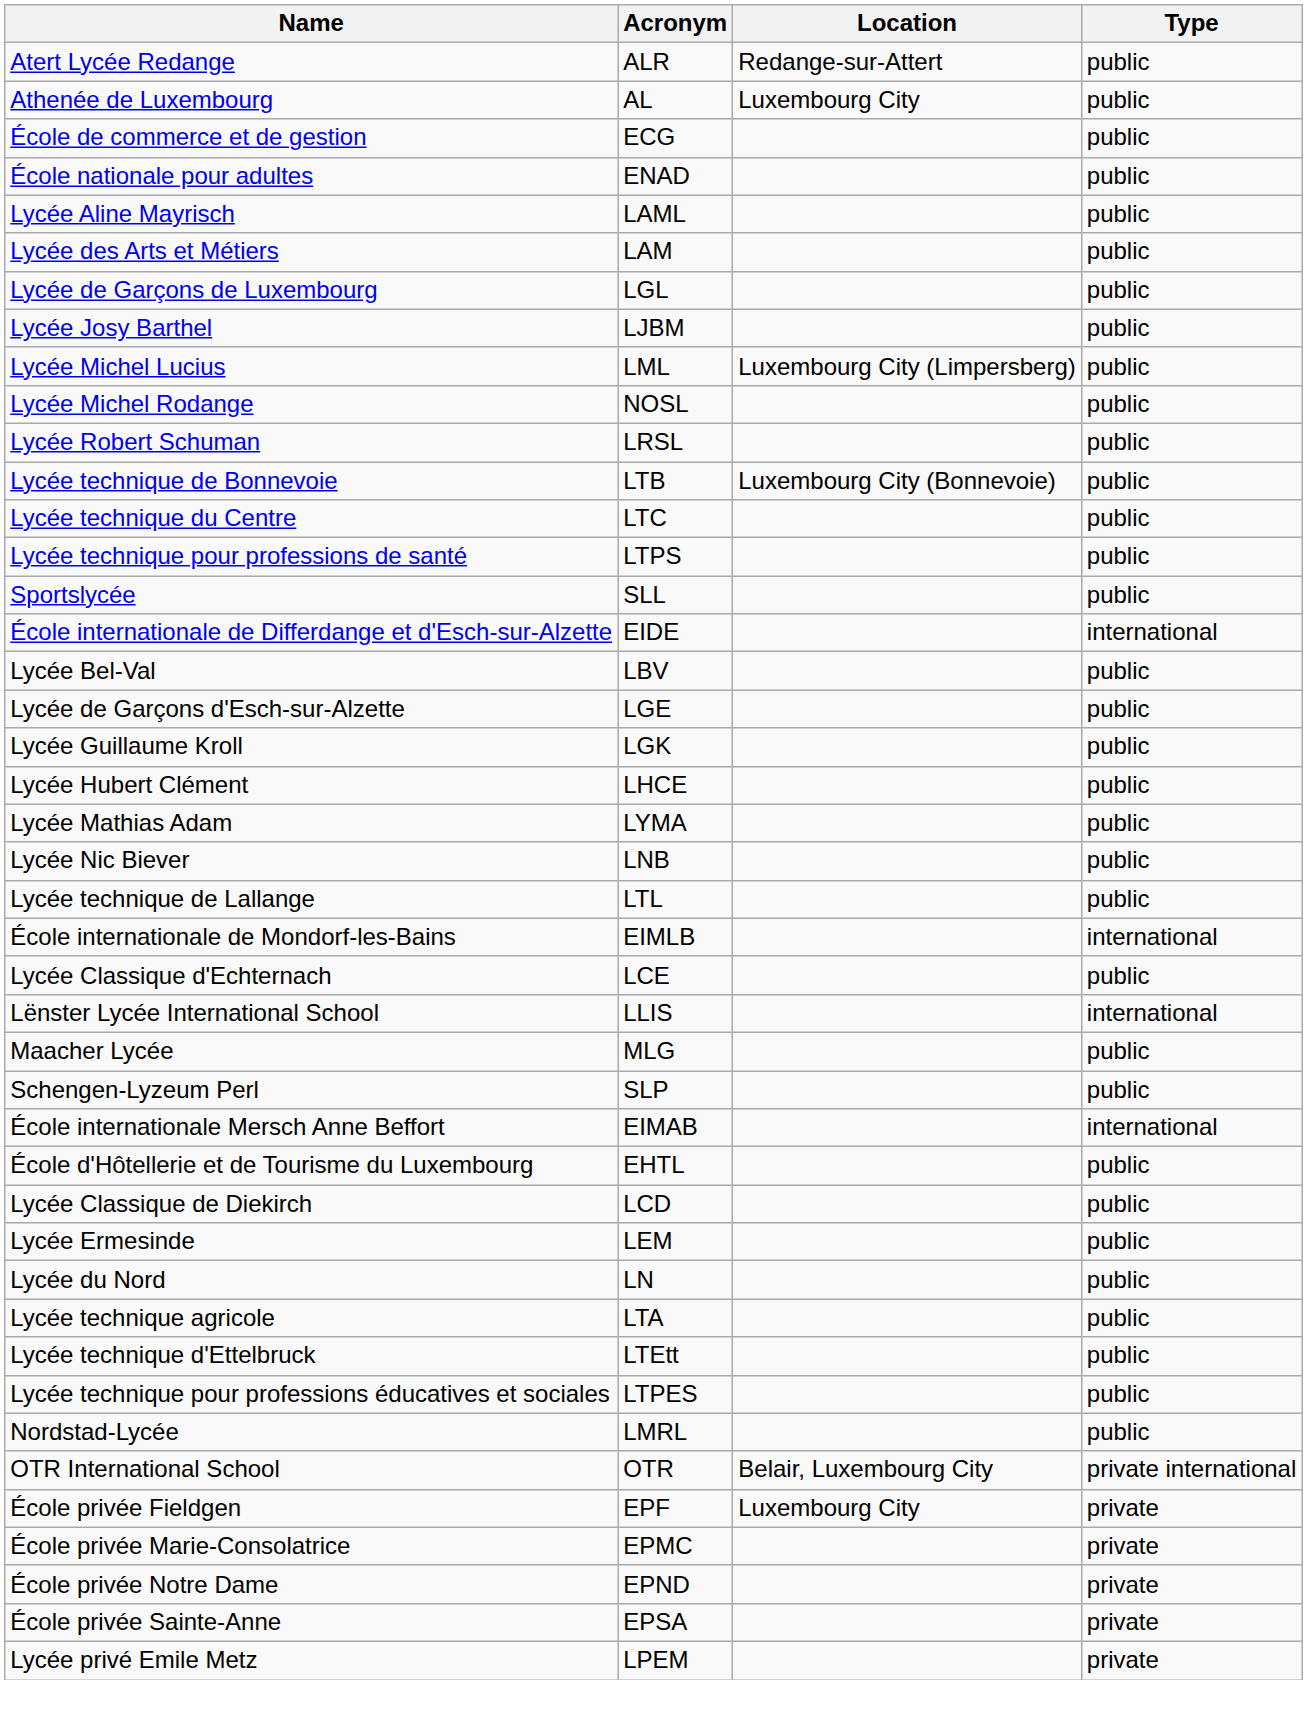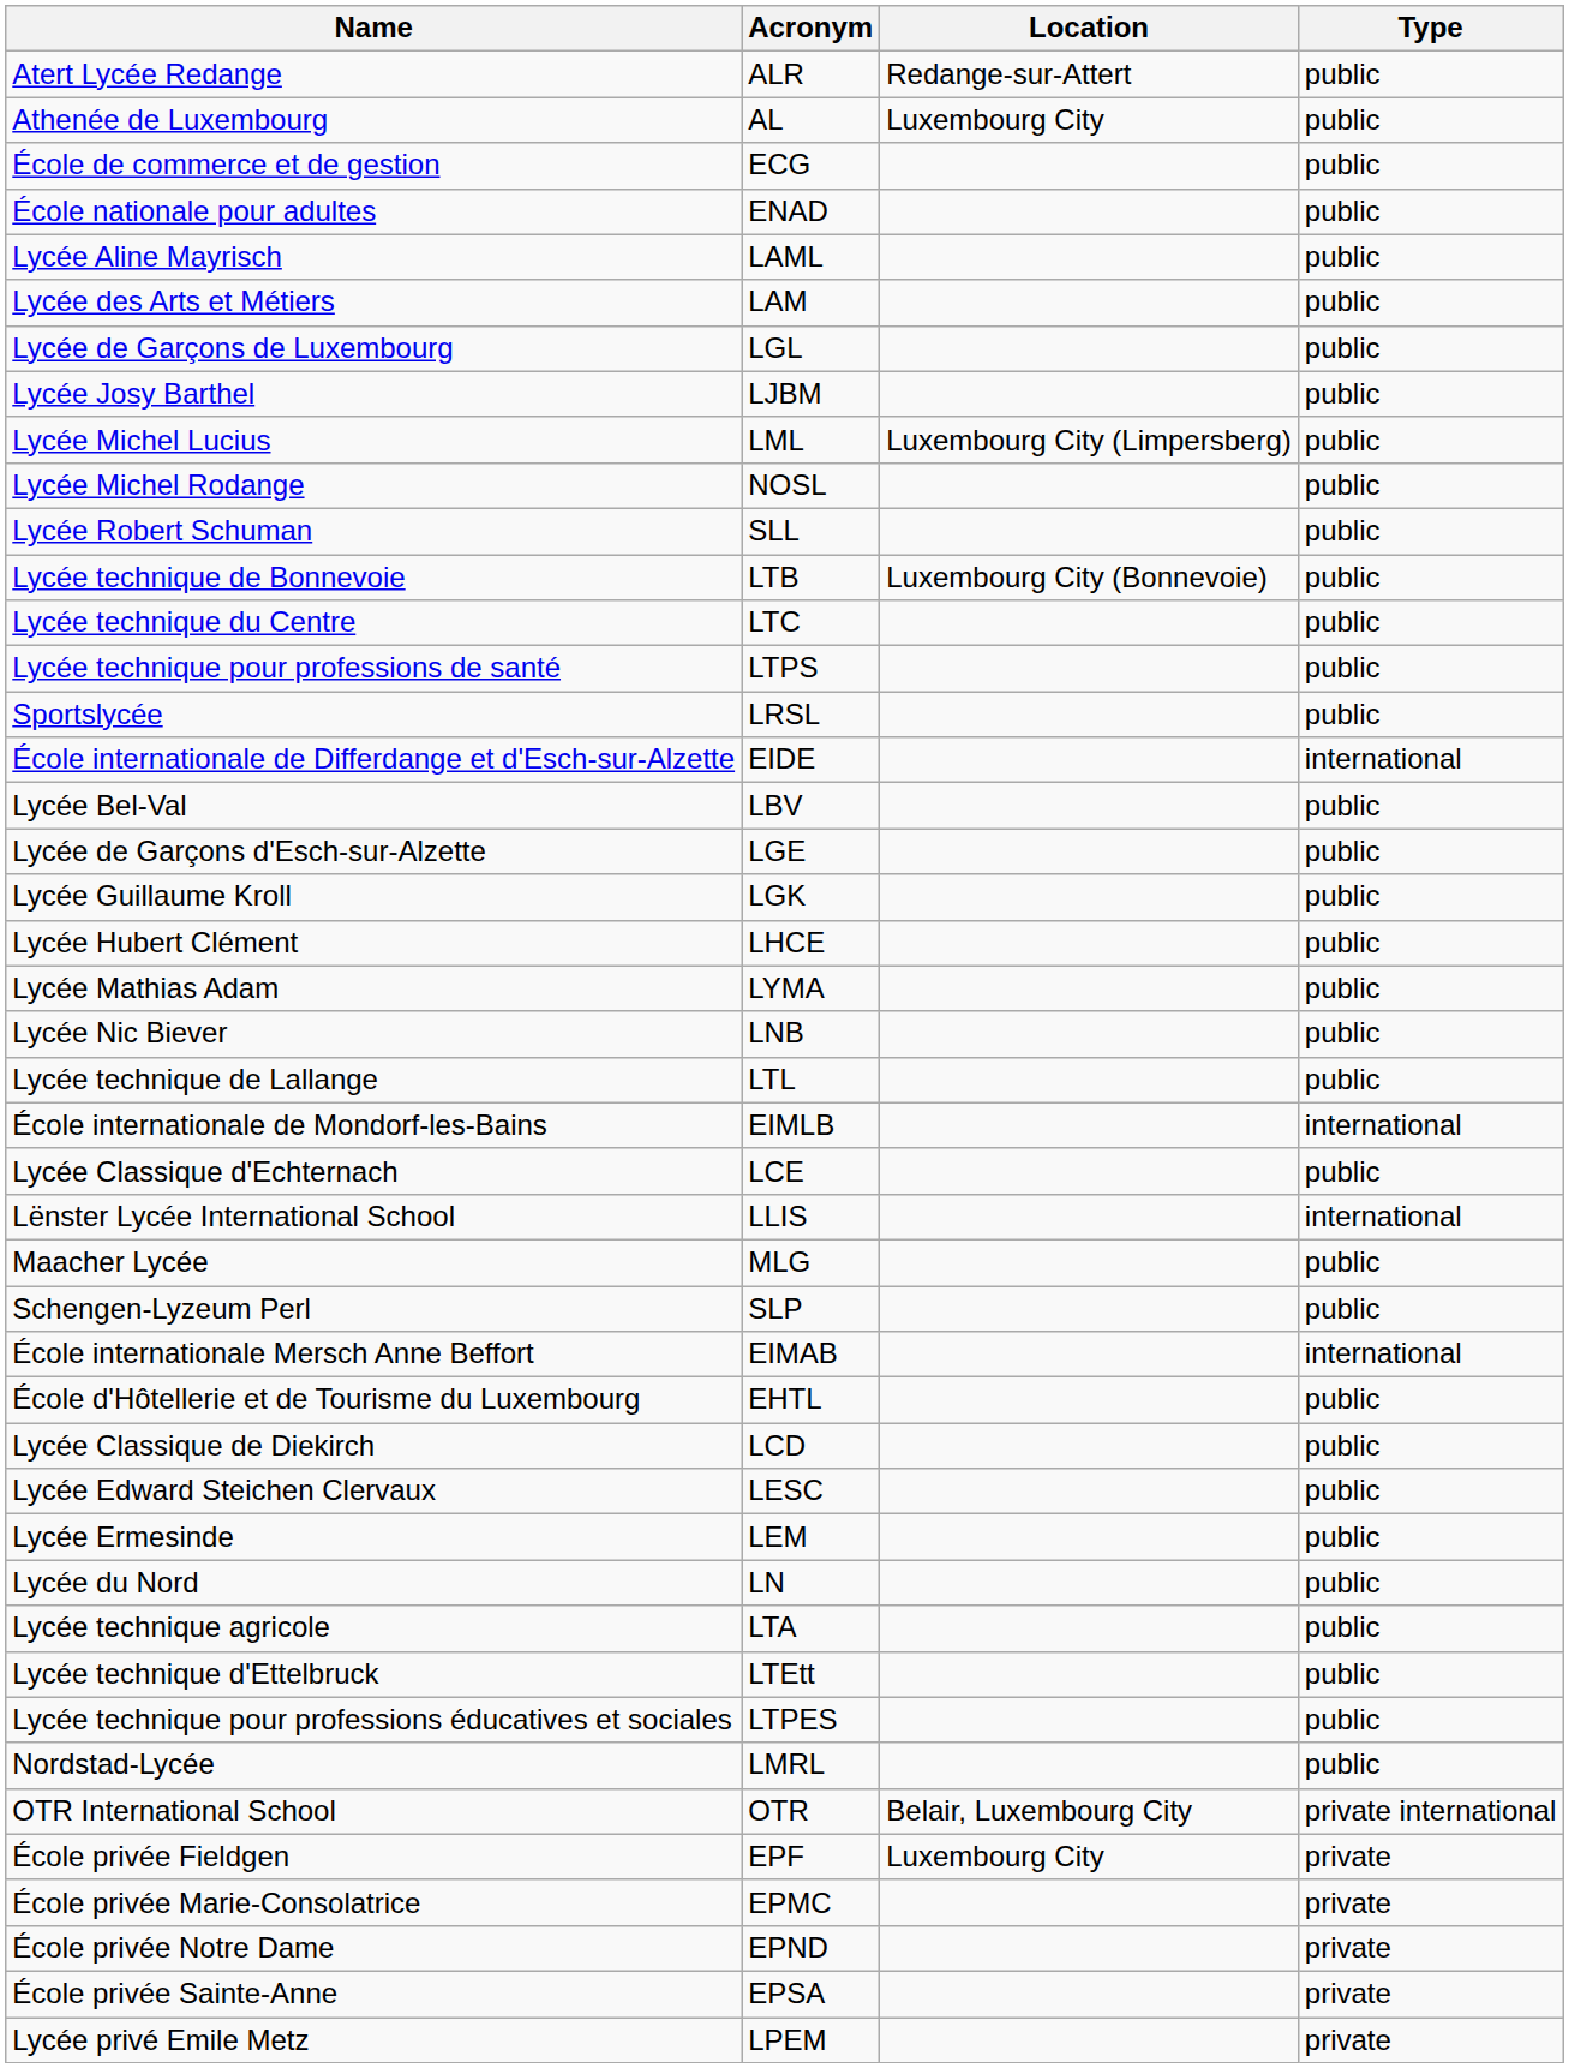Lycée Robert Schuman | Acronym: LRSL -> SLL
Sportslycée | Acronym: SLL -> LRSL
+ row: Lycée Edward Steichen Clervaux | LESC | public
